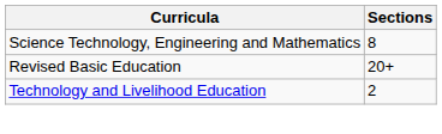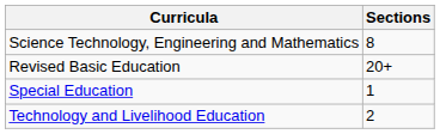+ row: Special Education | 1
